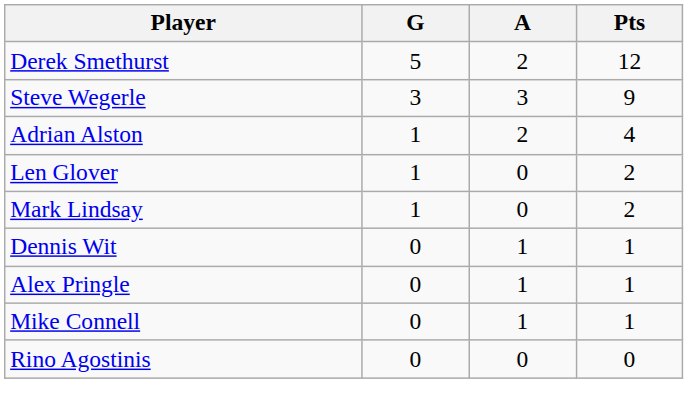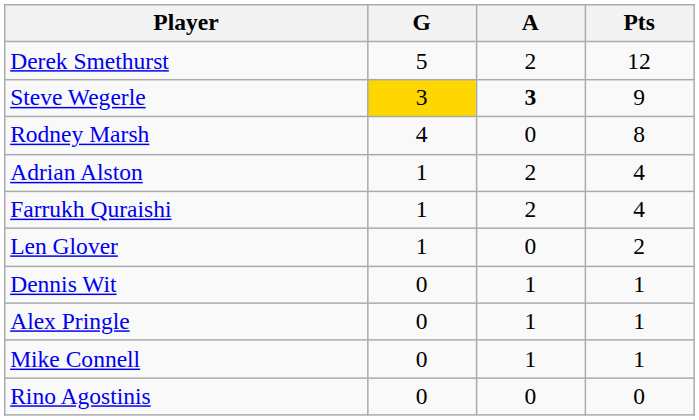Steve Wegerle | G: no background -> gold background
Steve Wegerle | A: normal -> bold
+ row: Rodney Marsh | 4 | 0 | 8
+ row: Farrukh Quraishi | 1 | 2 | 4
- row: Mark Lindsay | 1 | 0 | 2
